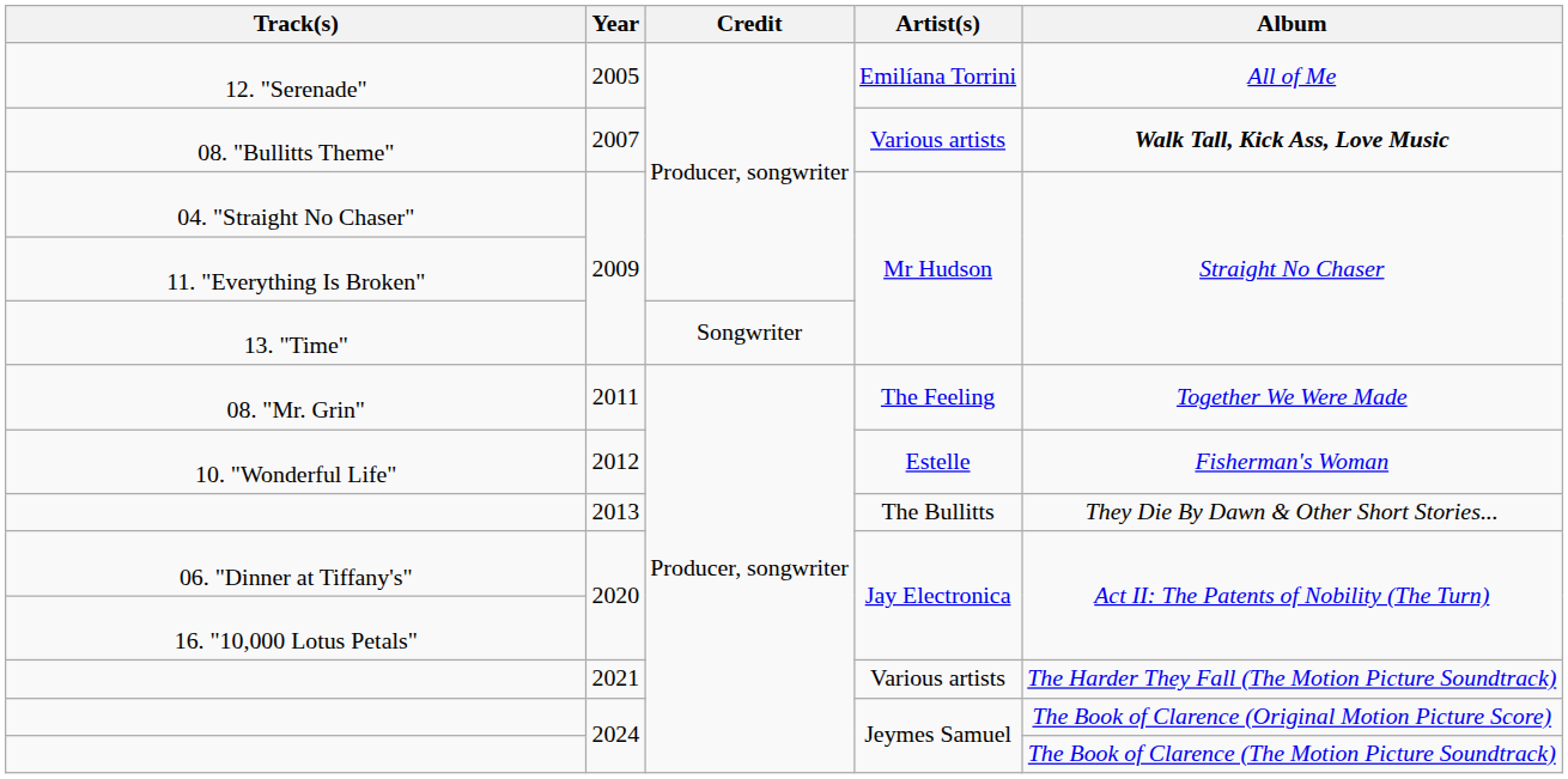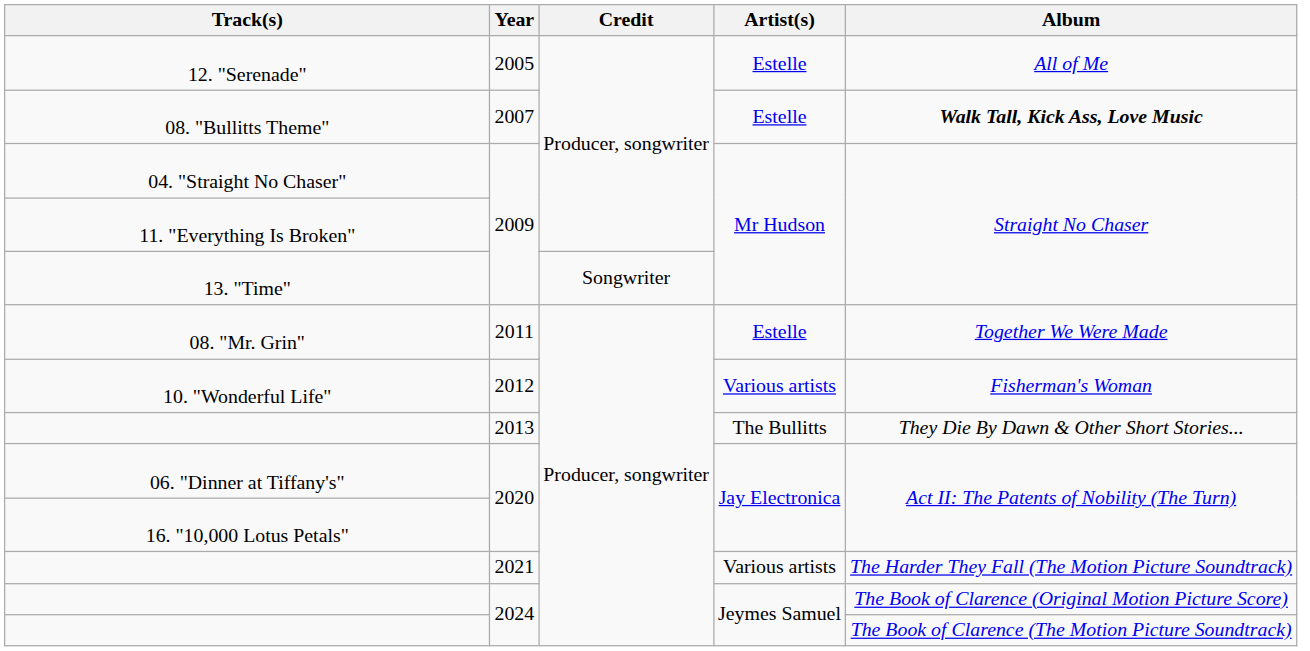12. "Serenade" | Artist(s): Emilíana Torrini -> Estelle
08. "Bullitts Theme" | Artist(s): Various artists -> Estelle
08. "Mr. Grin" | Artist(s): The Feeling -> Estelle
10. "Wonderful Life" | Artist(s): Estelle -> Various artists
